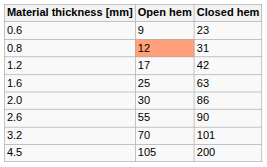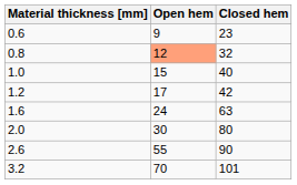0.8 | Closed hem: 31 -> 32
+ row: 1.0 | 15 | 40
1.6 | Open hem: 25 -> 24
2.0 | Closed hem: 86 -> 80
- row: 4.5 | 105 | 200
